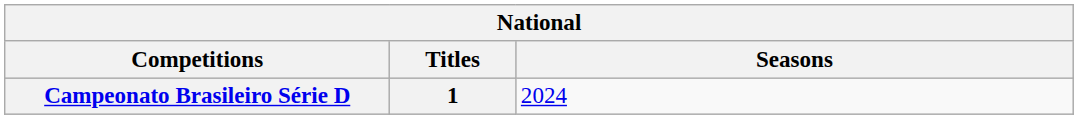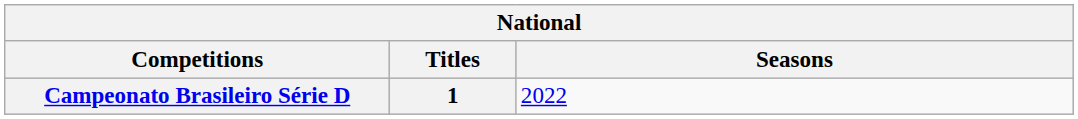Campeonato Brasileiro Série D | Seasons: 2024 -> 2022
